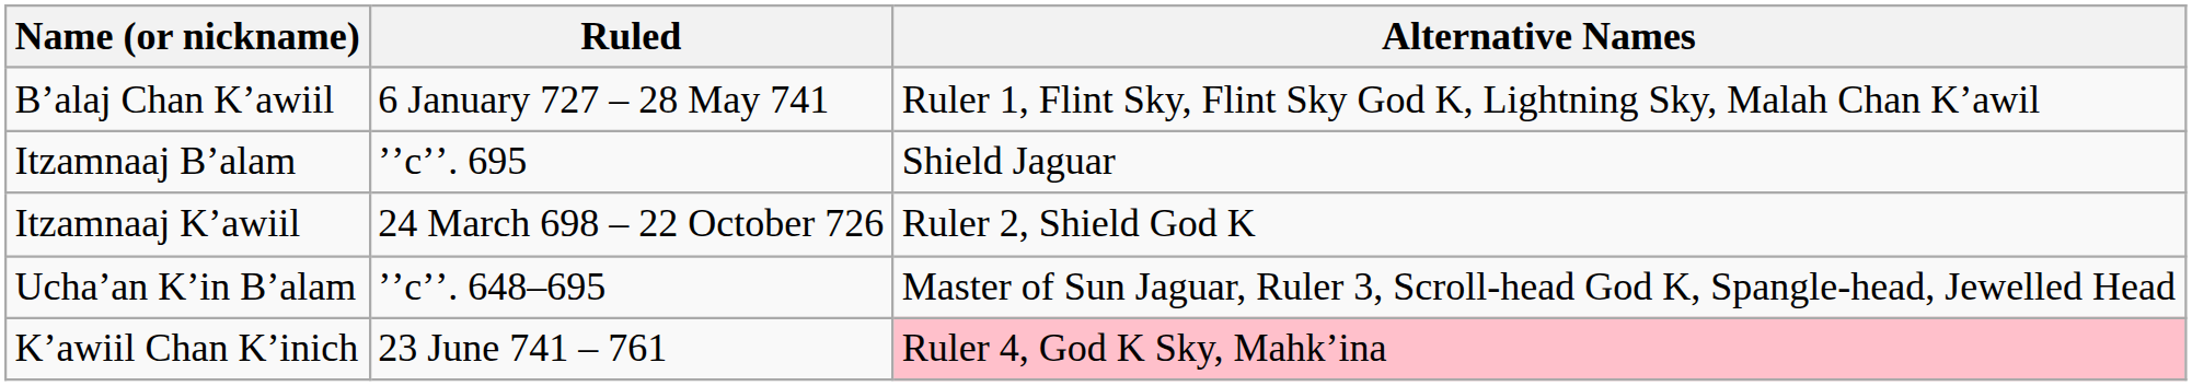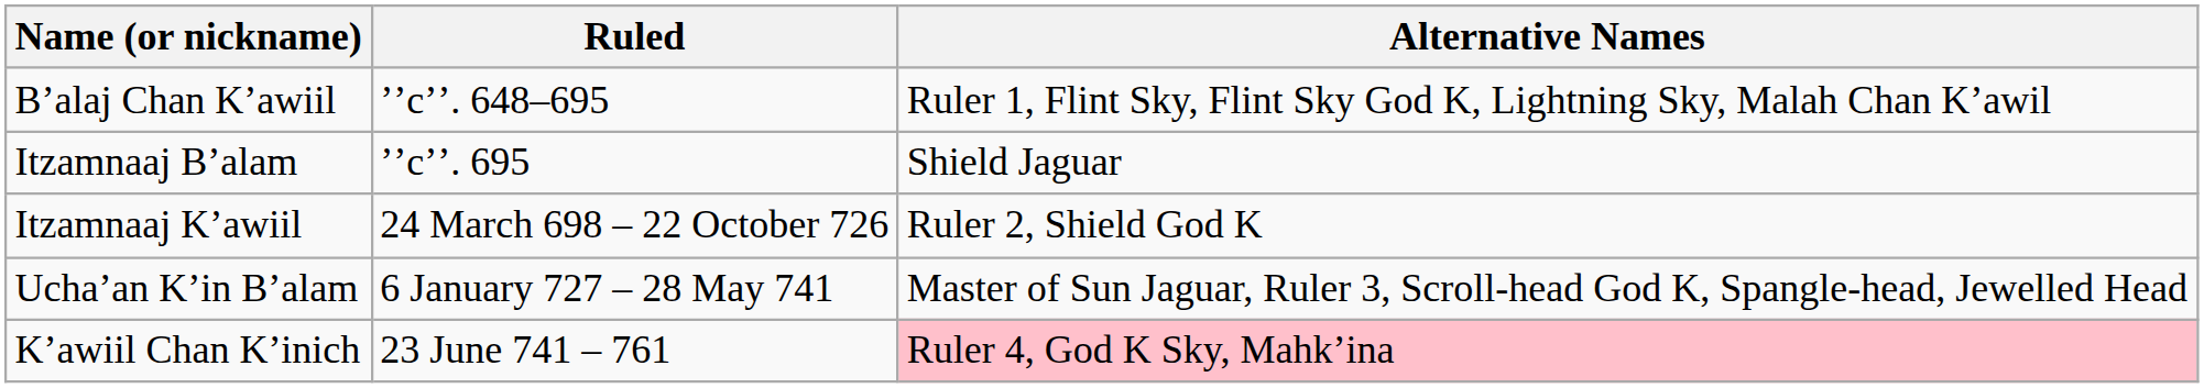Bʼalaj Chan Kʼawiil | Ruled: 6 January 727 – 28 May 741 -> ʼʼcʼʼ. 648–695
Uchaʼan Kʼin Bʼalam | Ruled: ʼʼcʼʼ. 648–695 -> 6 January 727 – 28 May 741
